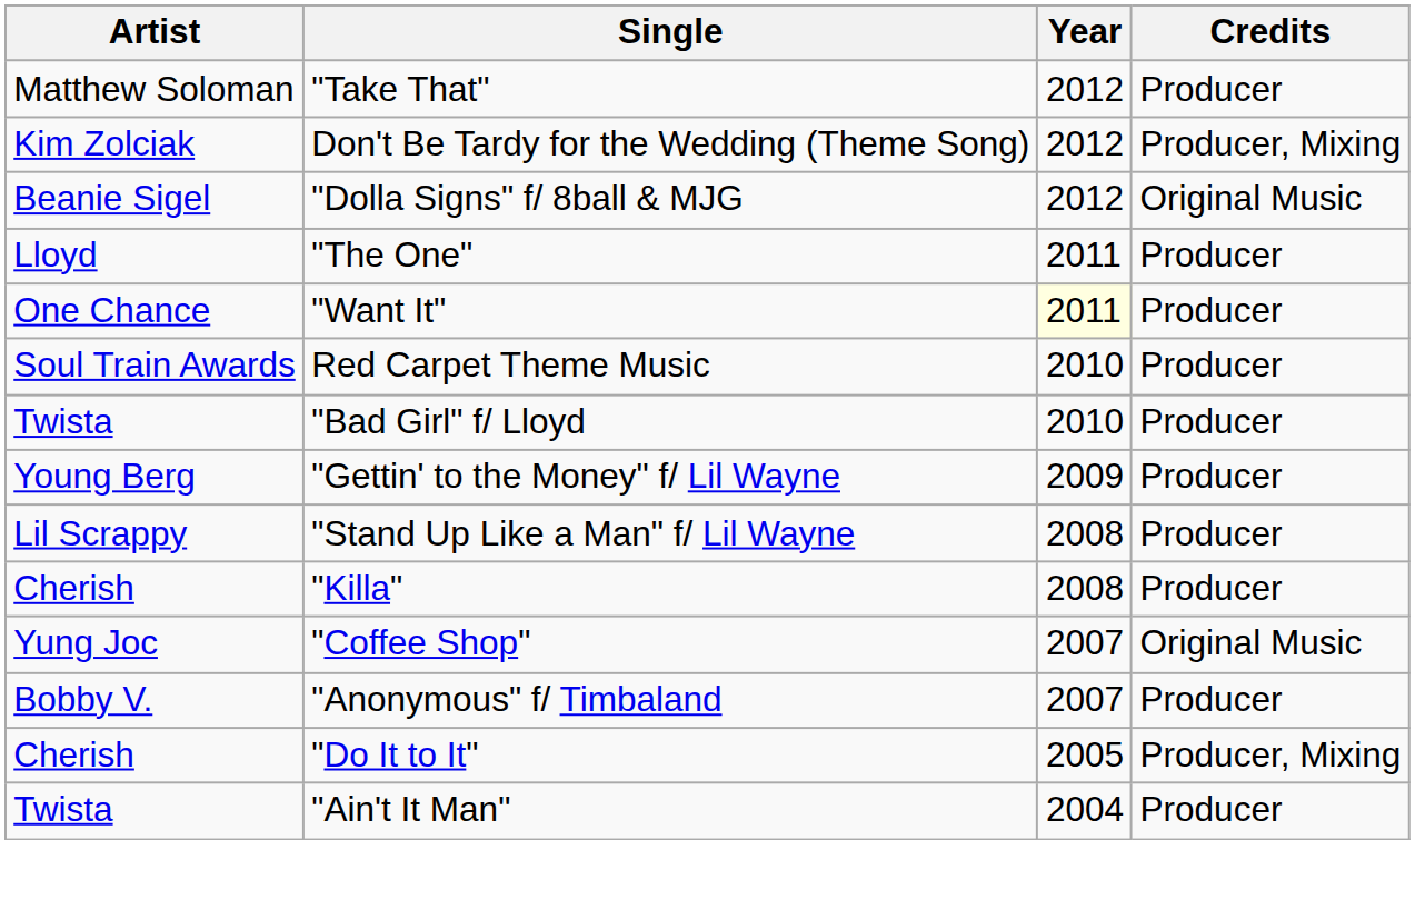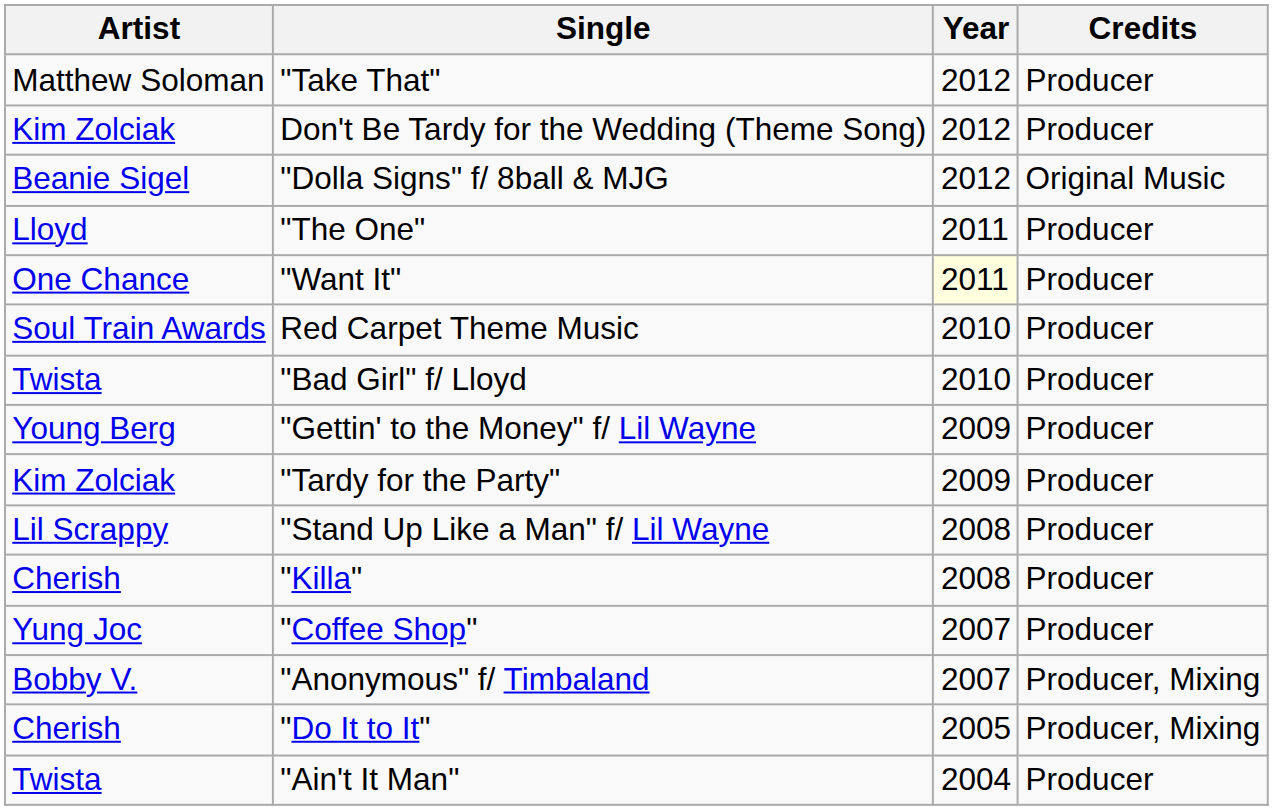Don't Be Tardy for the Wedding (Theme Song) | Credits: Producer, Mixing -> Producer
+ row: Kim Zolciak | "Tardy for the Party" | 2009 | Producer
"Coffee Shop" | Credits: Original Music -> Producer
"Anonymous" f/ Timbaland | Credits: Producer -> Producer, Mixing
